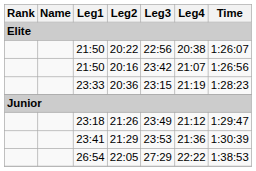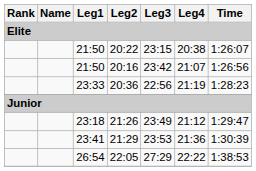20:22 | Leg3: 22:56 -> 23:15
20:36 | Leg3: 23:15 -> 22:56
